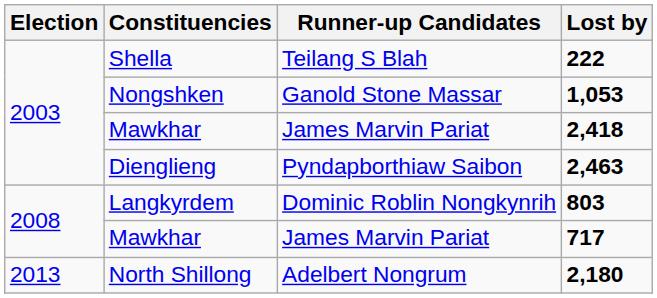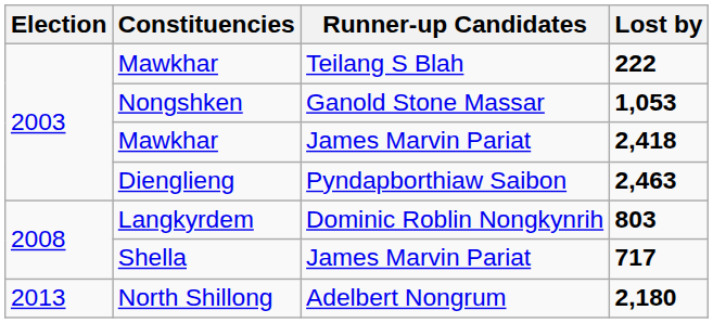222 | Constituencies: Shella -> Mawkhar
717 | Constituencies: Mawkhar -> Shella
